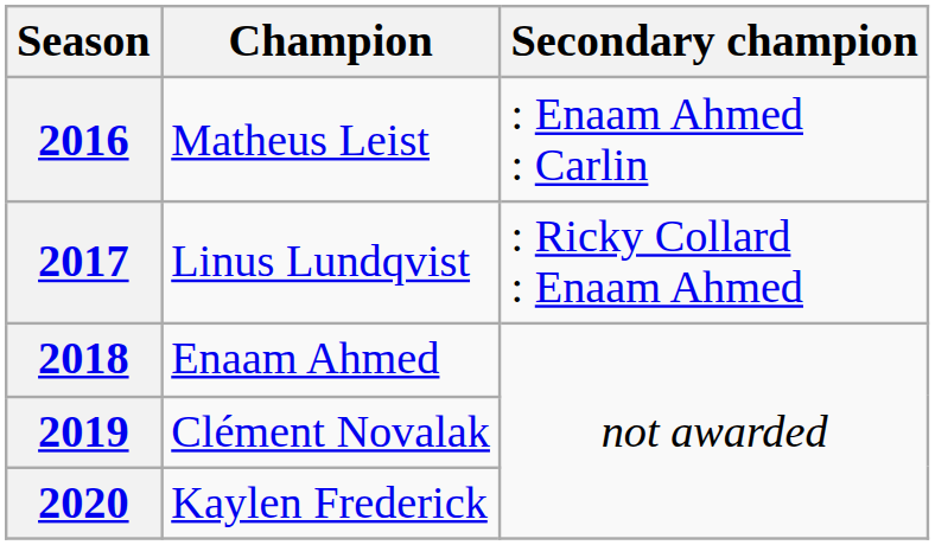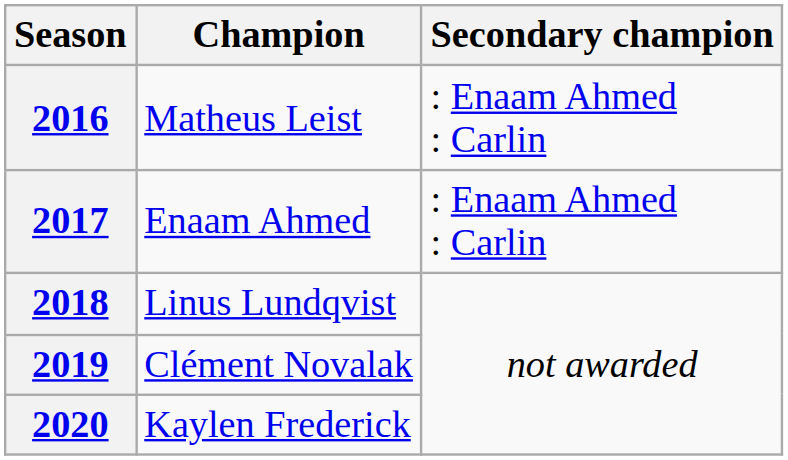2017 | Champion: Linus Lundqvist -> Enaam Ahmed
2017 | Secondary champion: : Ricky Collard : Enaam Ahmed -> : Enaam Ahmed : Carlin
2018 | Champion: Enaam Ahmed -> Linus Lundqvist
